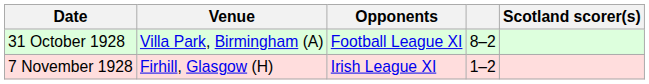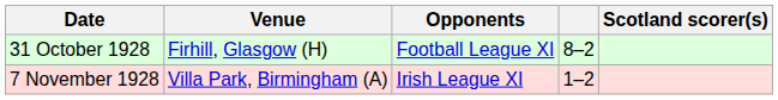31 October 1928 | Venue: Villa Park, Birmingham (A) -> Firhill, Glasgow (H)
7 November 1928 | Venue: Firhill, Glasgow (H) -> Villa Park, Birmingham (A)
